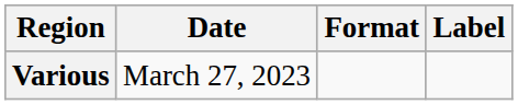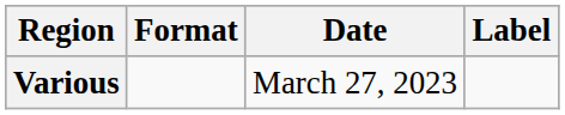columns swapped: Date <-> Format
